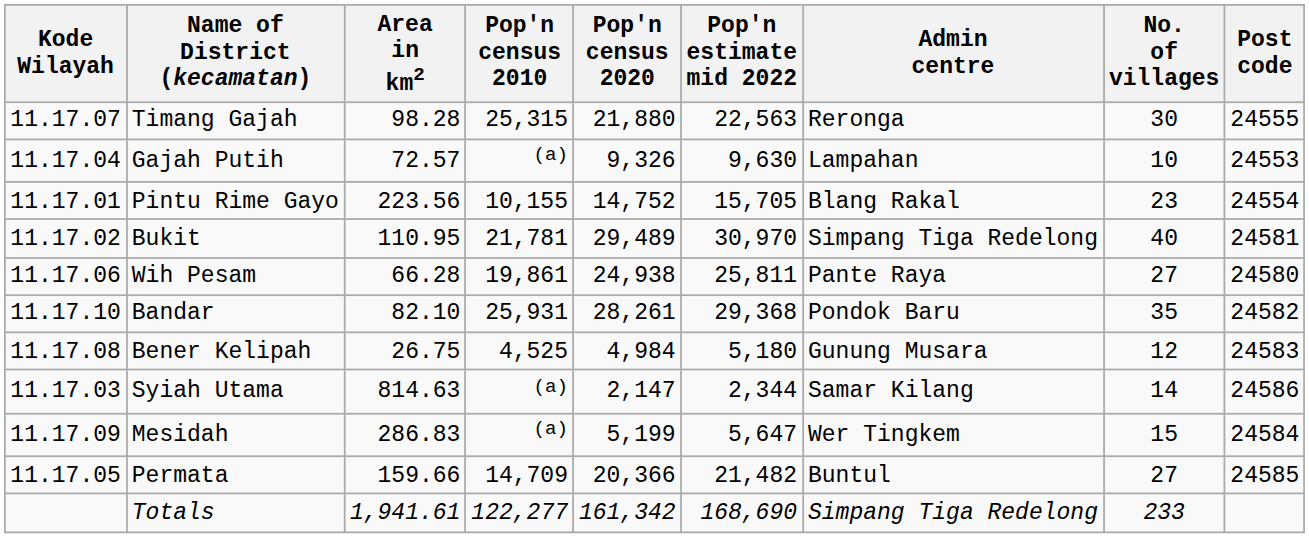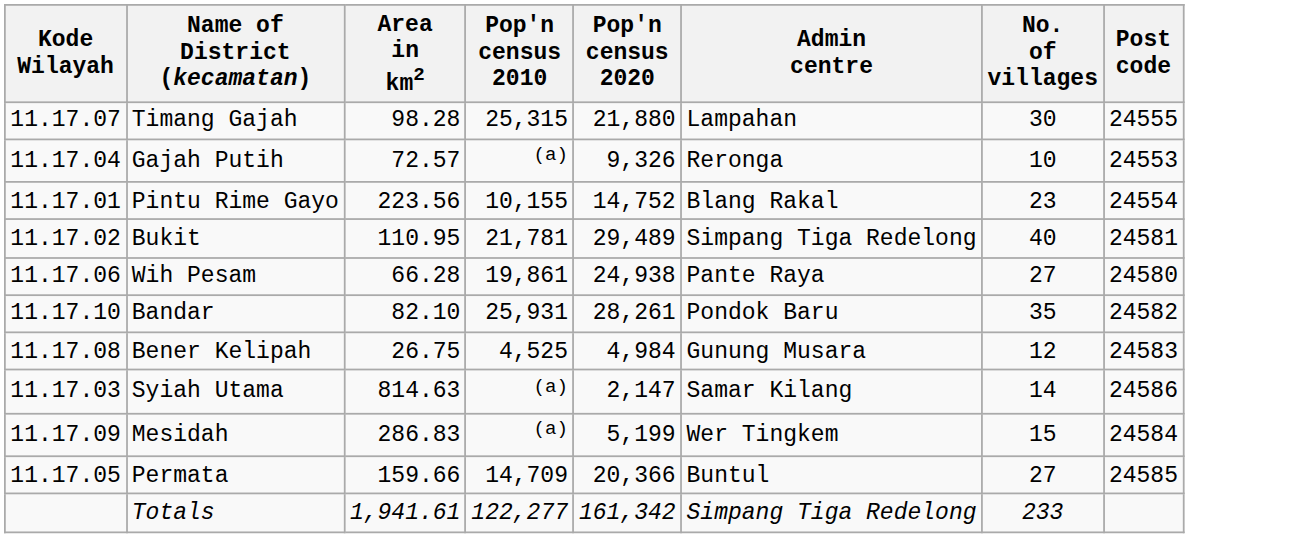- column: Pop'n estimate mid 2022 | 22,563 | 9,630 | 15,705 | 30,970 | 25,811 | 29,368 | 5,180 | 2,344 | 5,647 | 21,482 | 168,690
Timang Gajah | Admin centre: Reronga -> Lampahan
Gajah Putih | Admin centre: Lampahan -> Reronga
